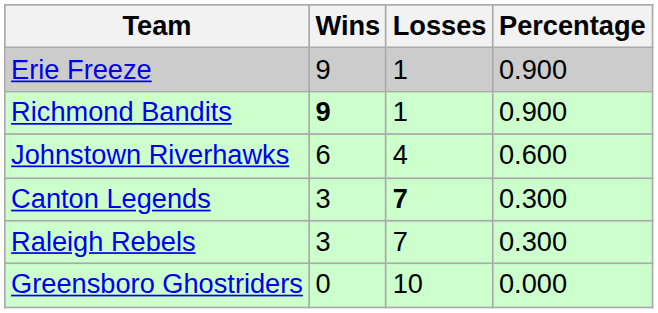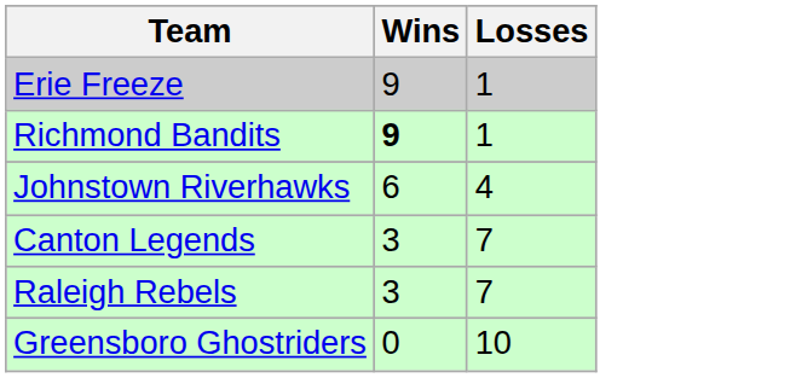- column: Percentage | 0.900 | 0.900 | 0.600 | 0.300 | 0.300 | 0.000
Canton Legends | Losses: bold -> normal
